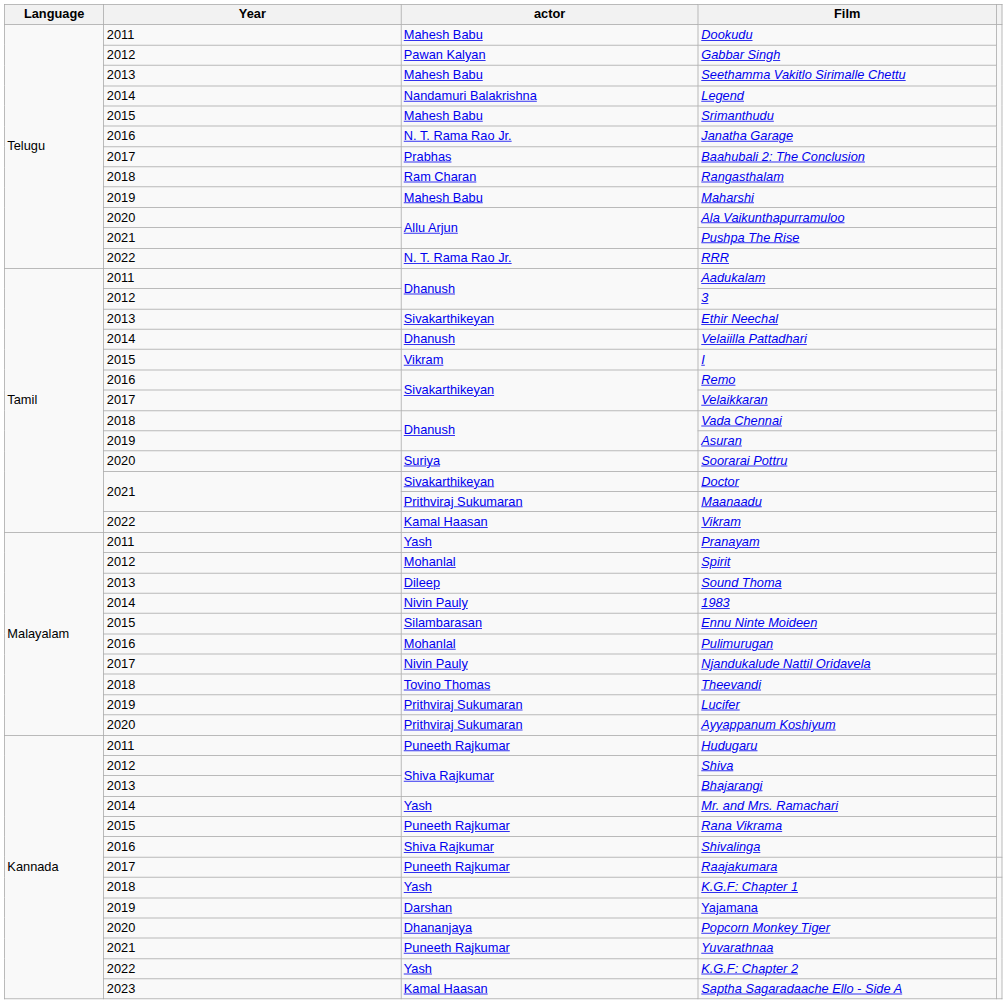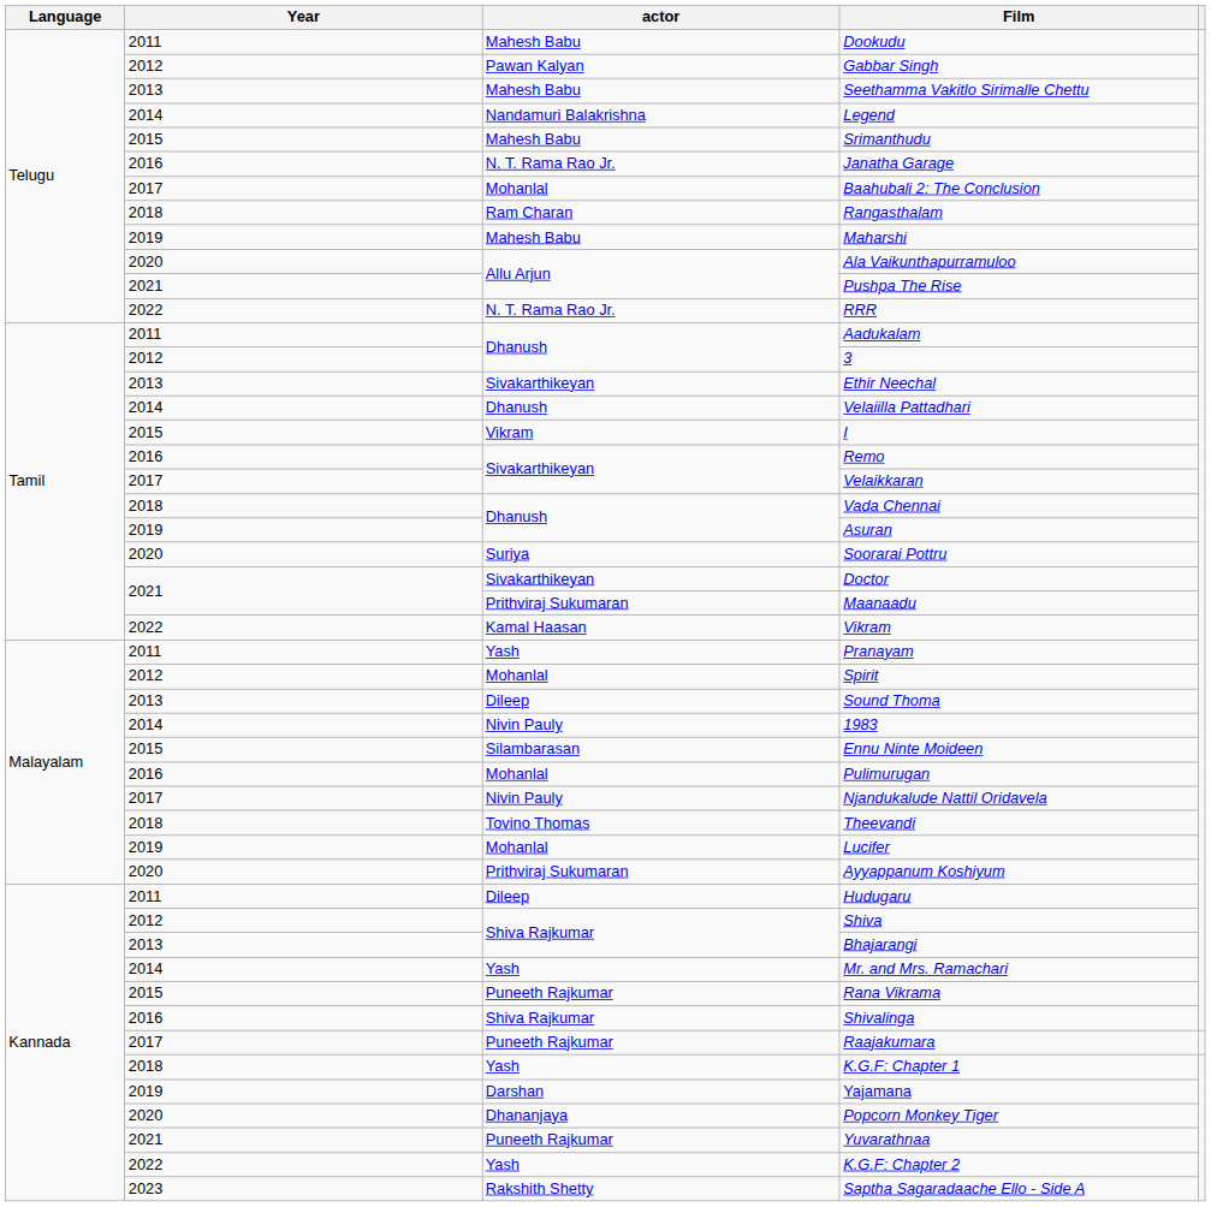Baahubali 2: The Conclusion | actor: Prabhas -> Mohanlal
Lucifer | actor: Prithviraj Sukumaran -> Mohanlal
Hudugaru | actor: Puneeth Rajkumar -> Dileep
Saptha Sagaradaache Ello - Side A | actor: Kamal Haasan -> Rakshith Shetty
